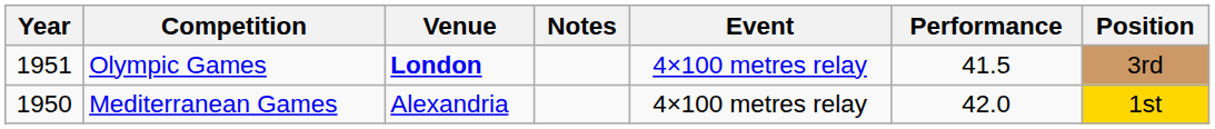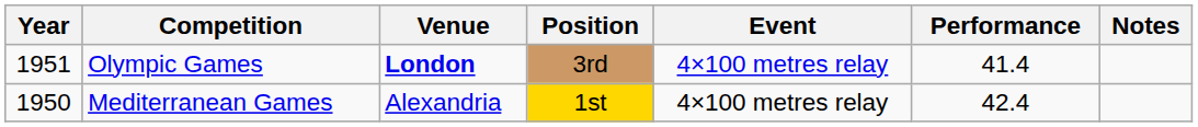columns swapped: Position <-> Notes
Olympic Games | Performance: 41.5 -> 41.4
Mediterranean Games | Performance: 42.0 -> 42.4
